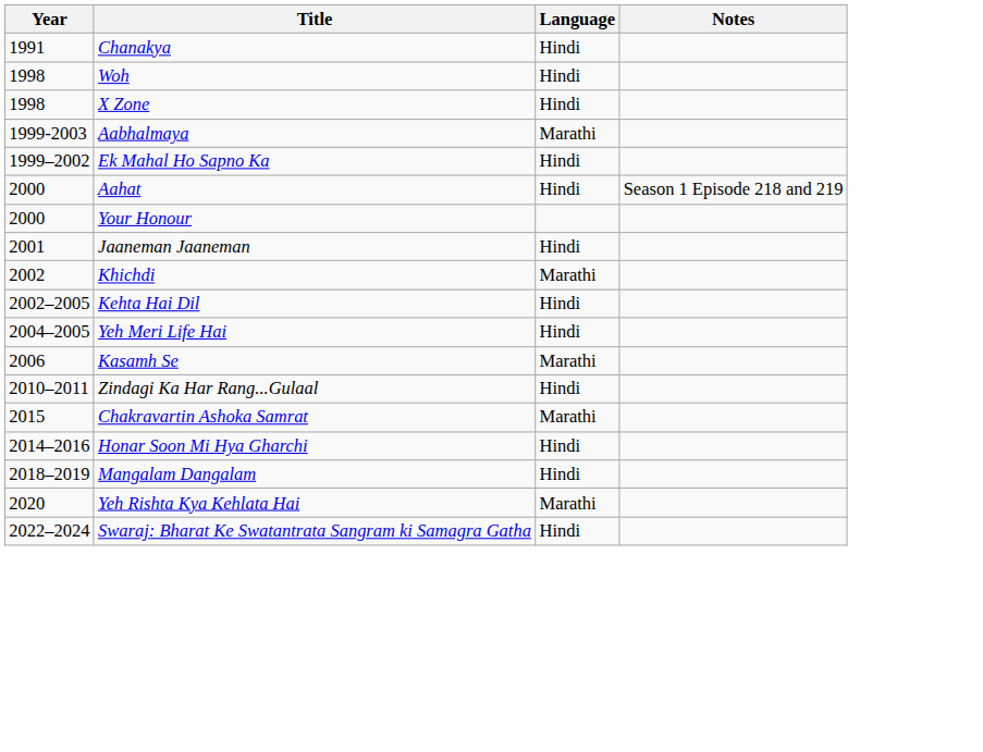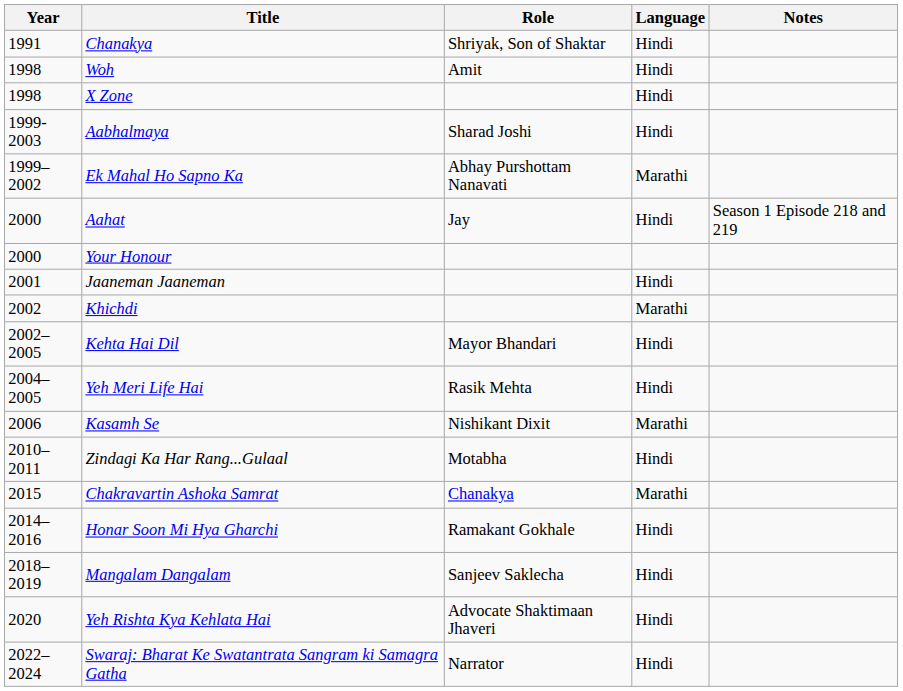+ column: Role | Shriyak, Son of Shaktar | Amit | Sharad Joshi | Abhay Purshottam Nanavati | Jay | Mayor Bhandari | Rasik Mehta | Nishikant Dixit | Motabha | Chanakya | Ramakant Gokhale | Sanjeev Saklecha | Advocate Shaktimaan Jhaveri | Narrator
Aabhalmaya | Language: Marathi -> Hindi
Ek Mahal Ho Sapno Ka | Language: Hindi -> Marathi
Yeh Rishta Kya Kehlata Hai | Language: Marathi -> Hindi
